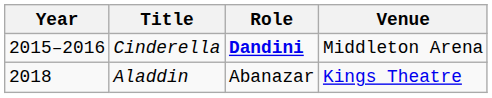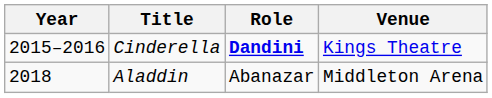Cinderella | Venue: Middleton Arena -> Kings Theatre
Aladdin | Venue: Kings Theatre -> Middleton Arena
